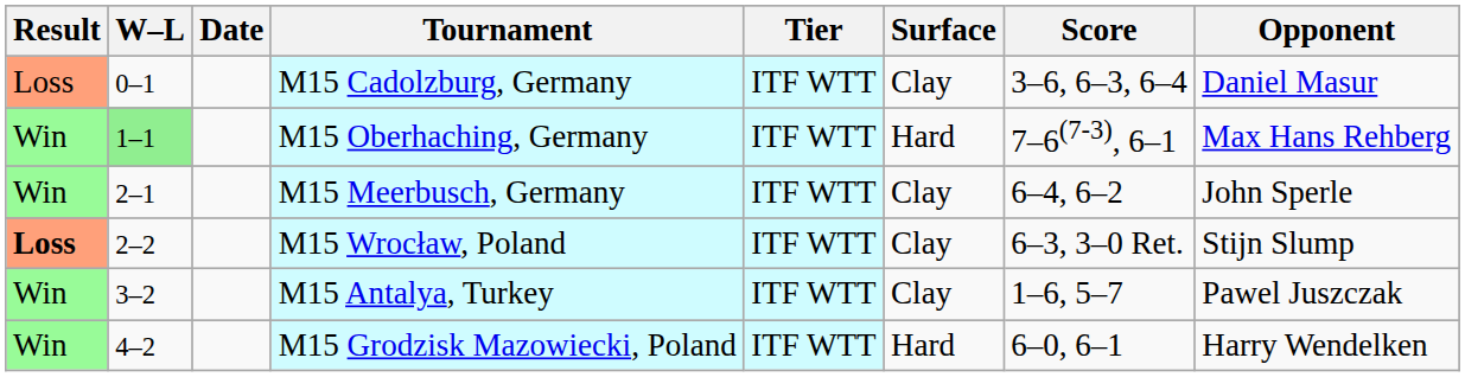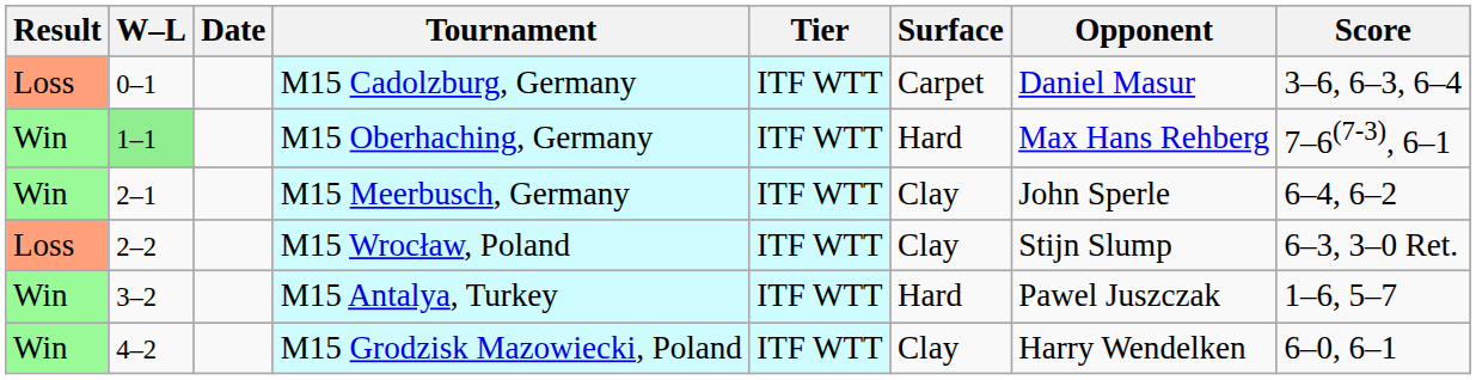columns swapped: Opponent <-> Score
M15 Cadolzburg, Germany | Surface: Clay -> Carpet
M15 Wrocław, Poland | Result: bold -> normal
M15 Antalya, Turkey | Surface: Clay -> Hard
M15 Grodzisk Mazowiecki, Poland | Surface: Hard -> Clay
